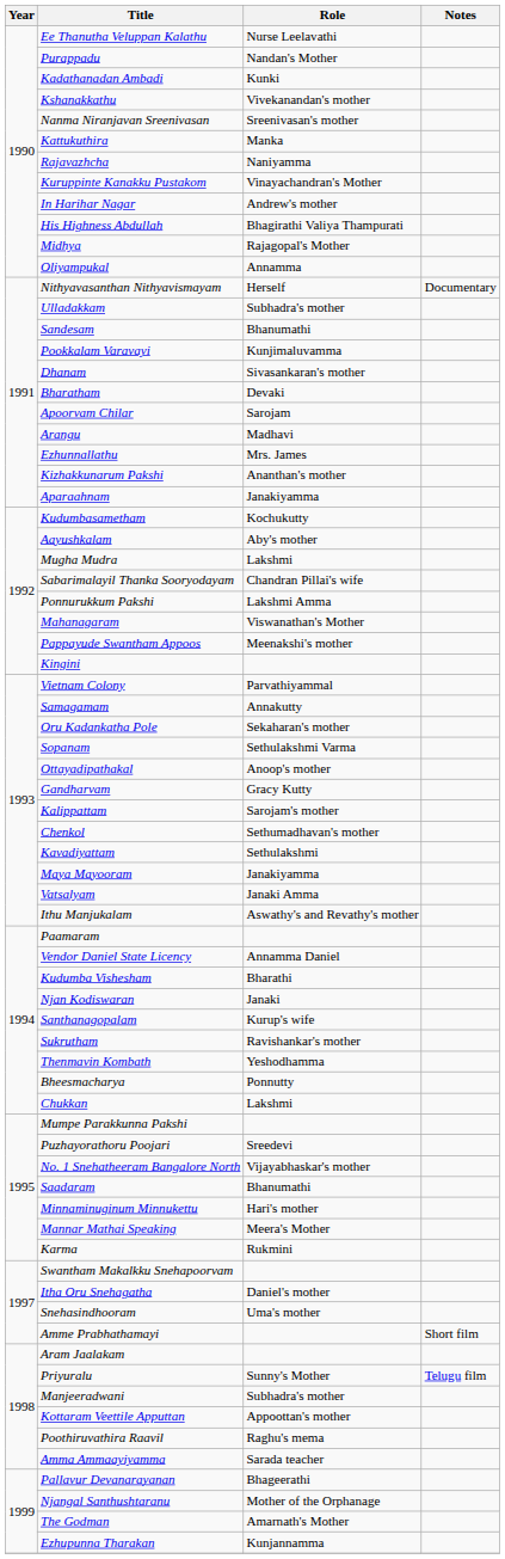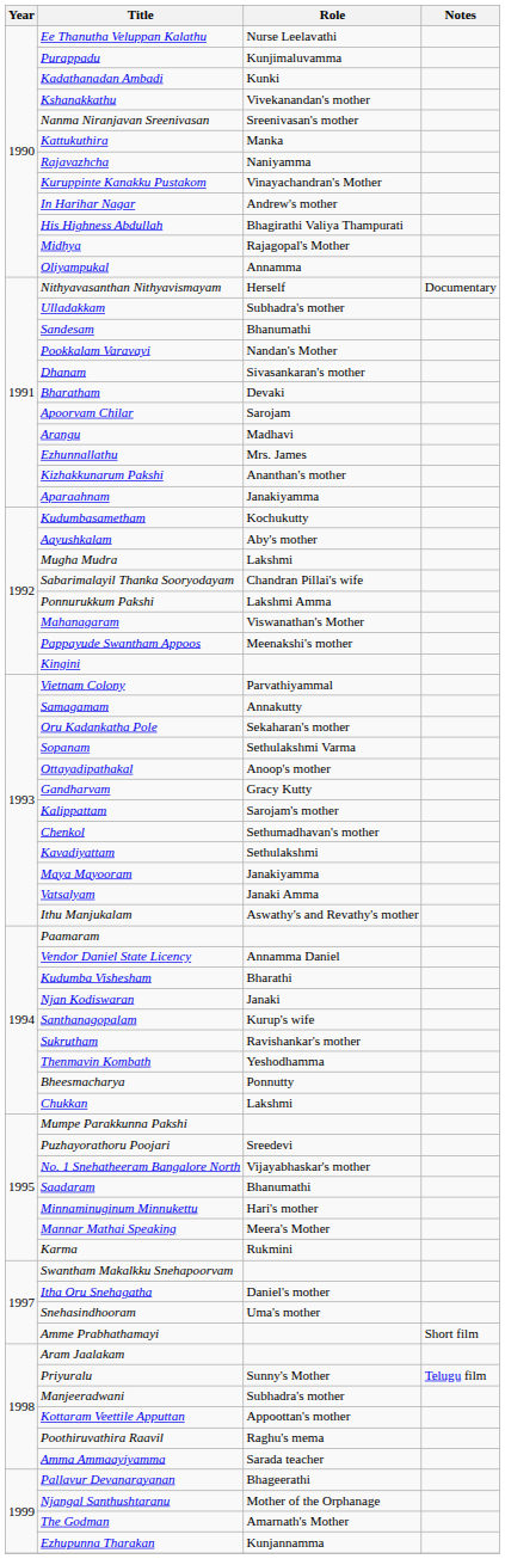Purappadu | Role: Nandan's Mother -> Kunjimaluvamma
Pookkalam Varavayi | Role: Kunjimaluvamma -> Nandan's Mother
